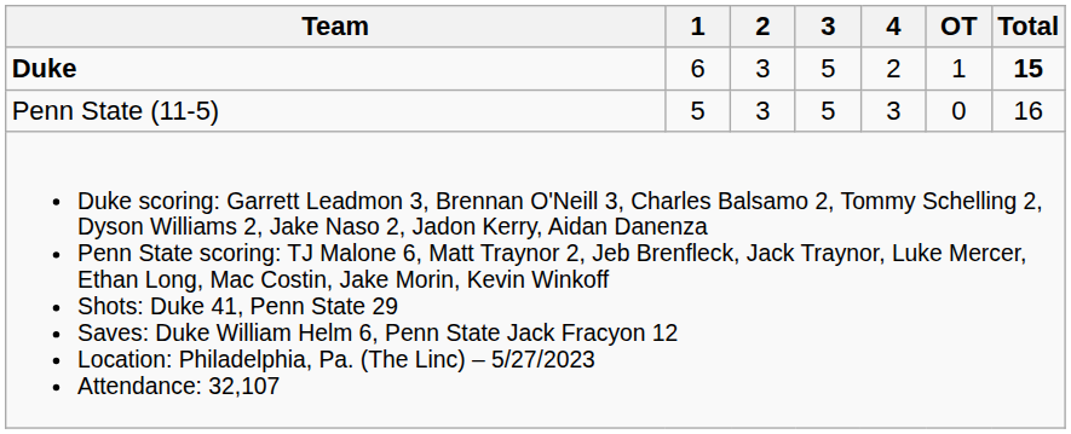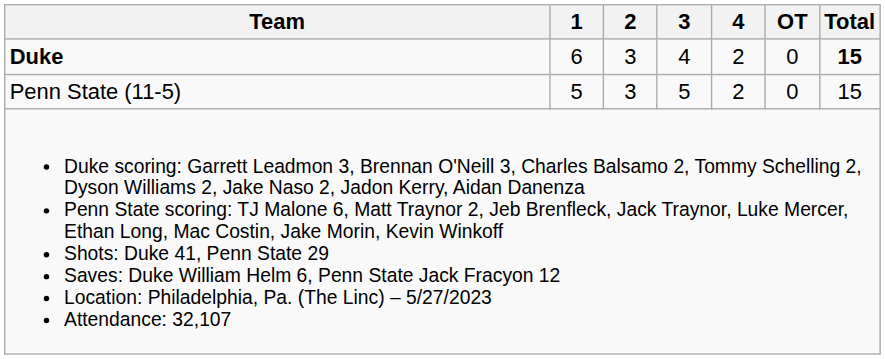Duke | 3: 5 -> 4
Duke | OT: 1 -> 0
Penn State (11-5) | 4: 3 -> 2
Penn State (11-5) | Total: 16 -> 15
